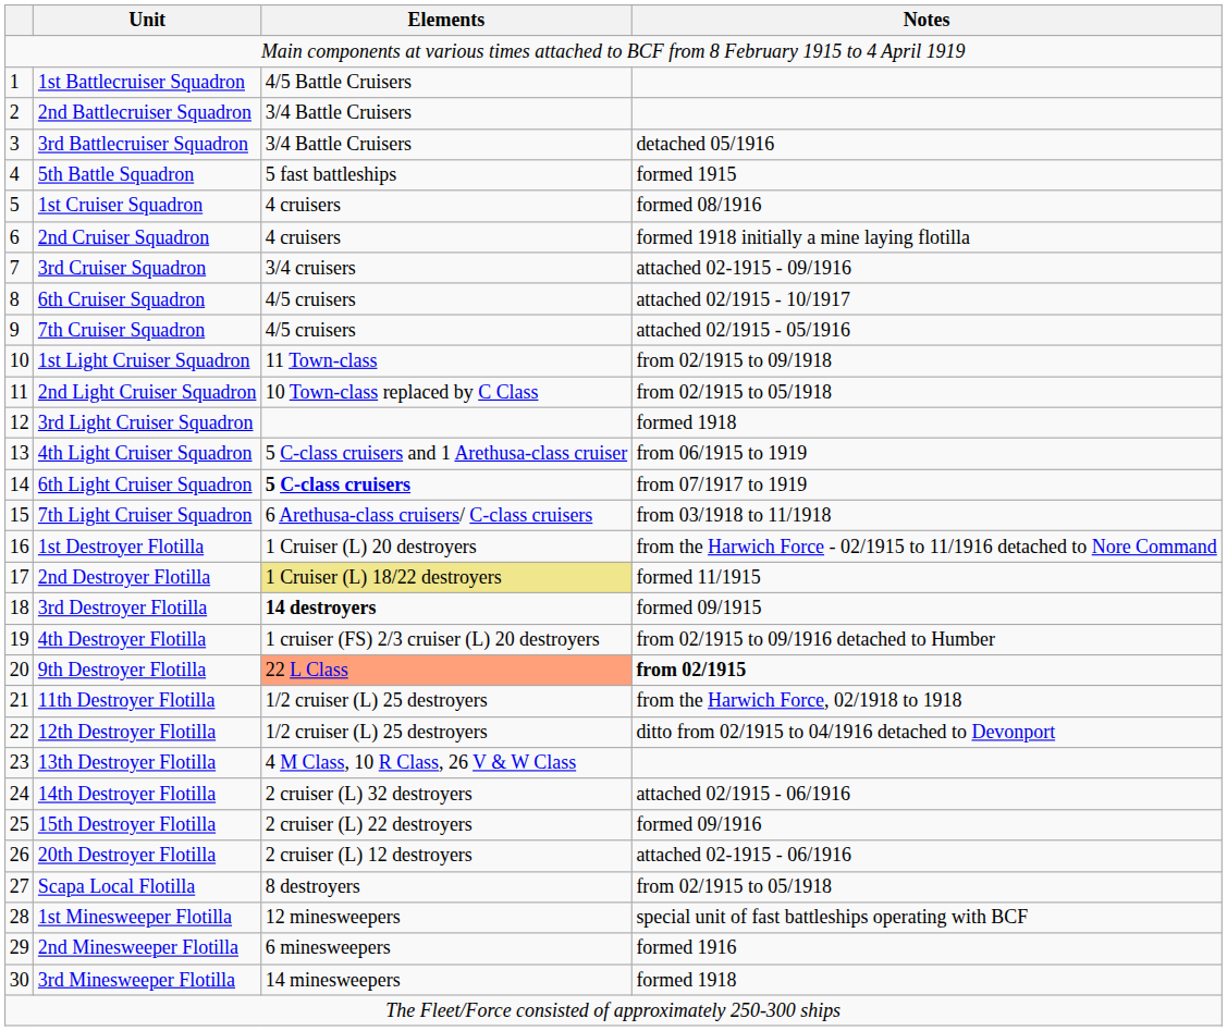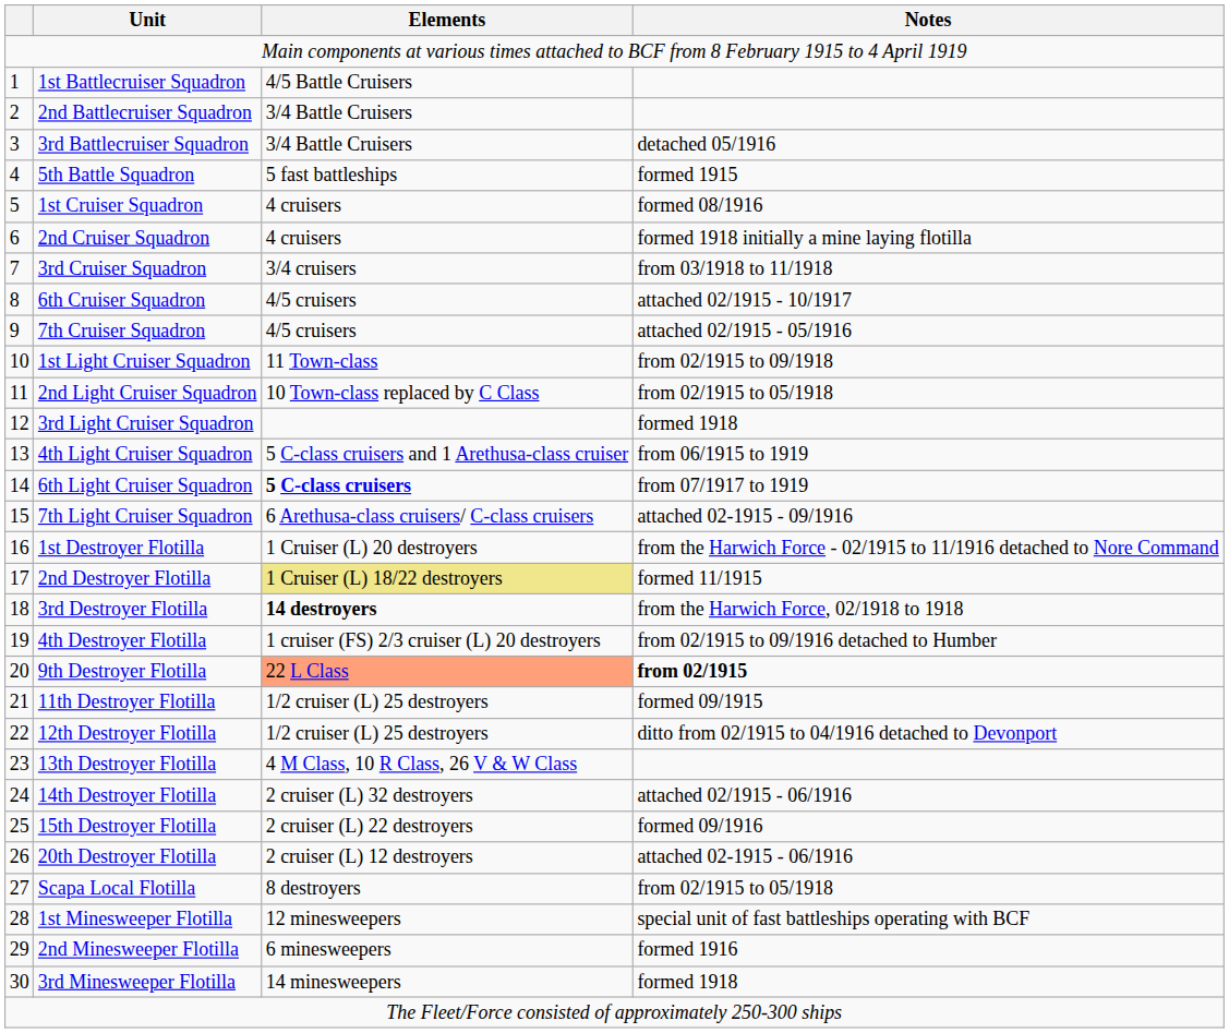3rd Cruiser Squadron | Notes: attached 02-1915 - 09/1916 -> from 03/1918 to 11/1918
7th Light Cruiser Squadron | Notes: from 03/1918 to 11/1918 -> attached 02-1915 - 09/1916
3rd Destroyer Flotilla | Notes: formed 09/1915 -> from the Harwich Force, 02/1918 to 1918
11th Destroyer Flotilla | Notes: from the Harwich Force, 02/1918 to 1918 -> formed 09/1915
